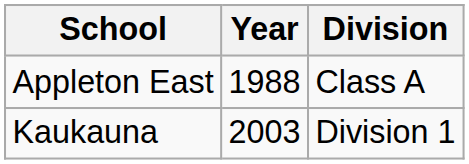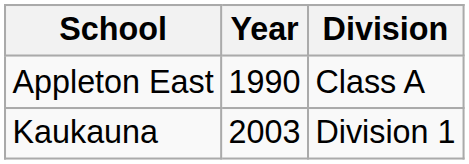Appleton East | Year: 1988 -> 1990
